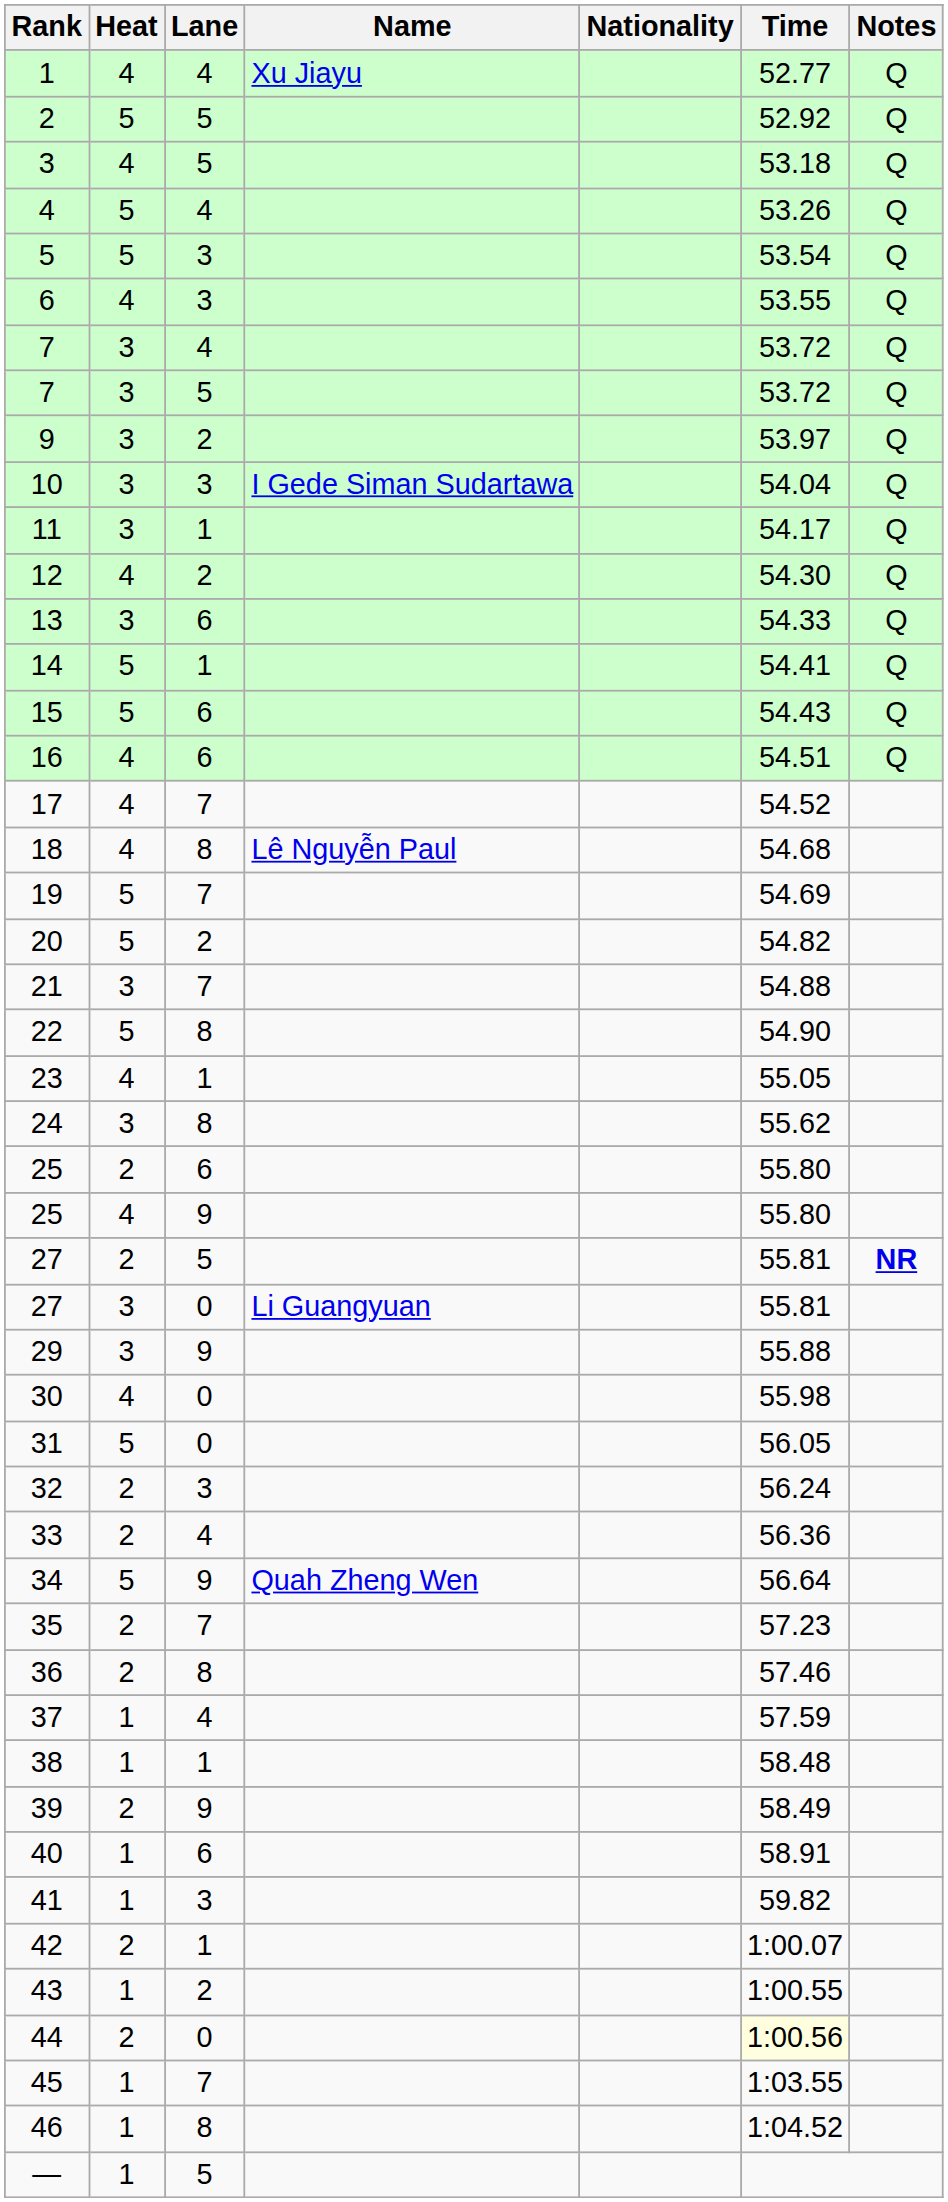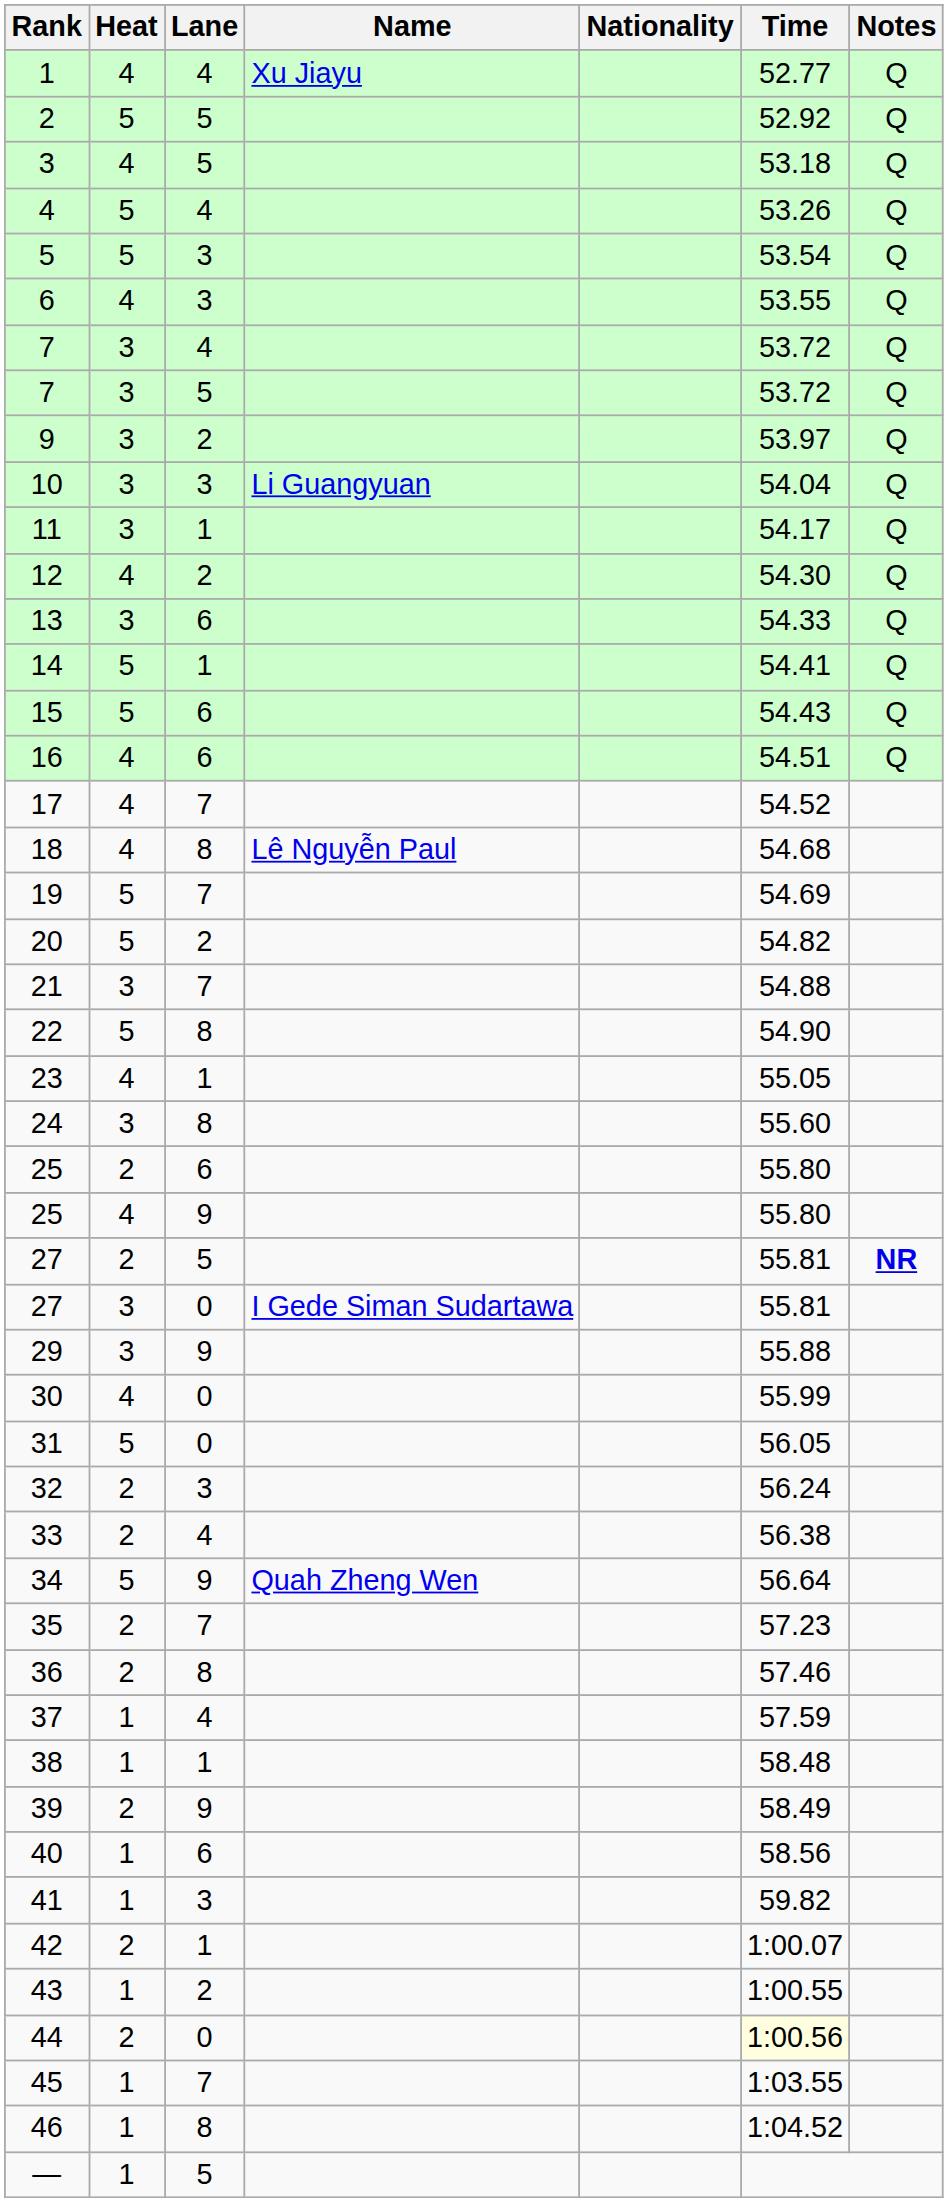10 | Name: I Gede Siman Sudartawa -> Li Guangyuan
24 | Time: 55.62 -> 55.60
27 / 0 | Name: Li Guangyuan -> I Gede Siman Sudartawa
30 | Time: 55.98 -> 55.99
33 | Time: 56.36 -> 56.38
40 | Time: 58.91 -> 58.56
